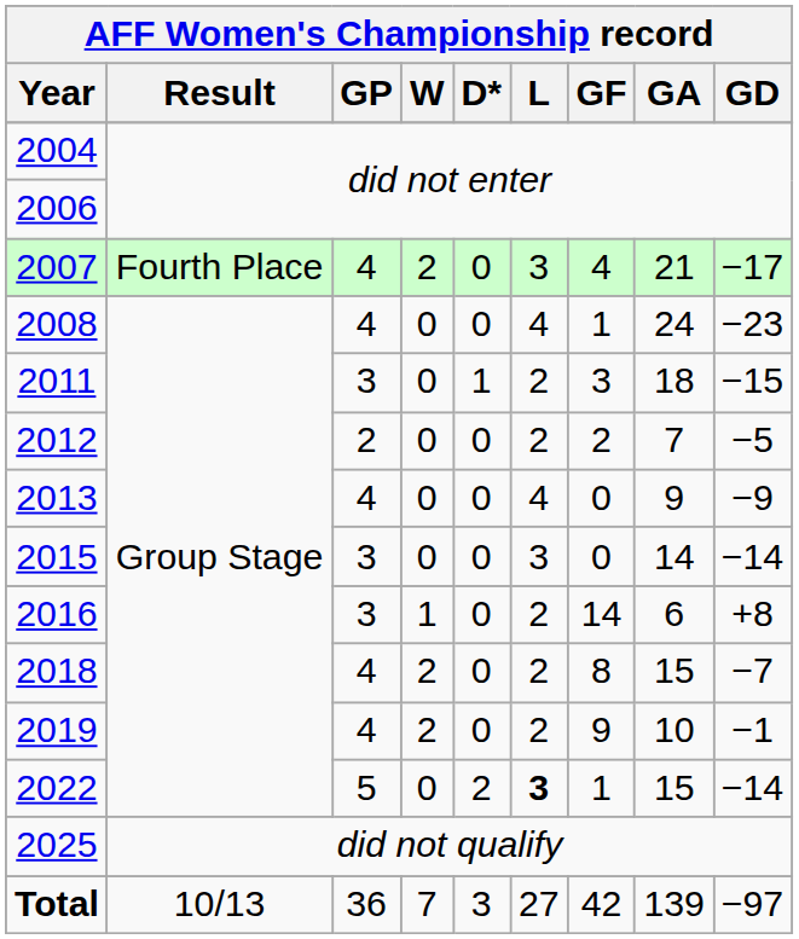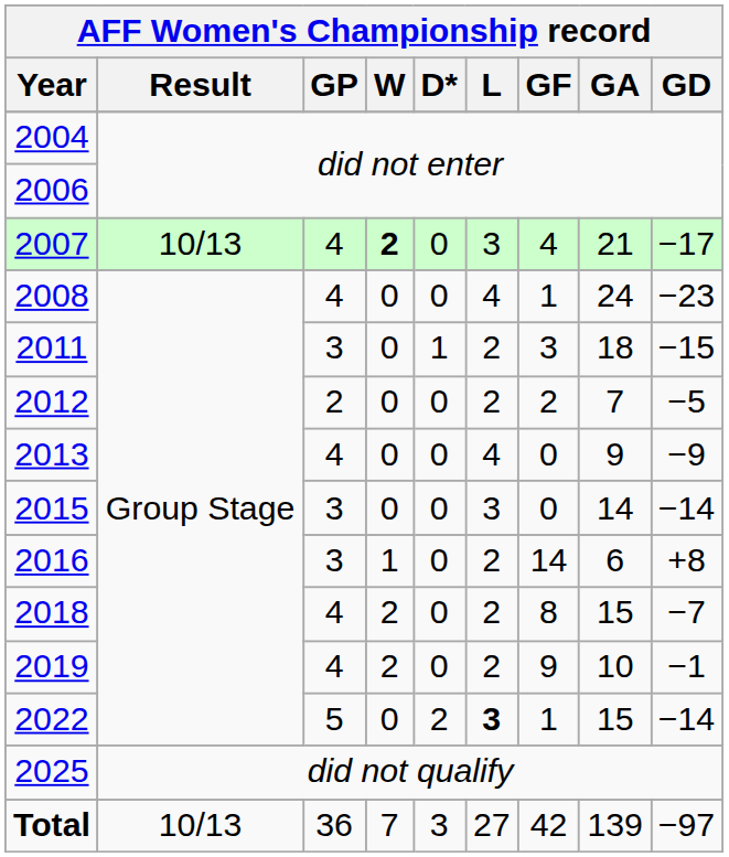2007 | Result: Fourth Place -> 10/13
2007 | W: normal -> bold
